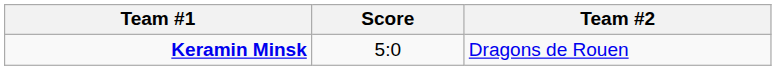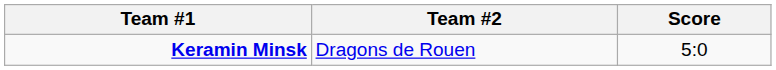columns swapped: Score <-> Team #2
